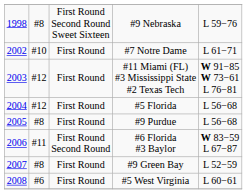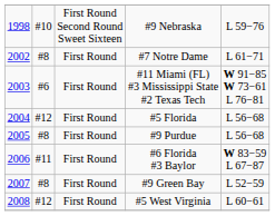#9 Nebraska | column 2: #8 -> #10
#7 Notre Dame | column 2: #10 -> #8
#11 Miami (FL) #3 Mississippi State #2 Texas Tech | column 2: #12 -> #6
#6 Florida #3 Baylor | column 3: First Round Second Round -> First Round
#5 West Virginia | column 2: #6 -> #12
